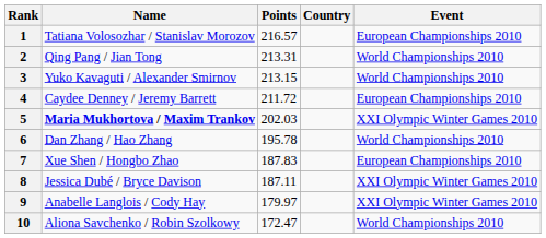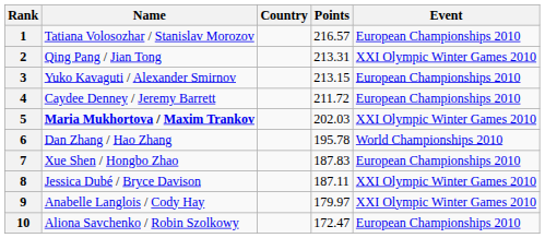columns swapped: Country <-> Points
2 | Event: World Championships 2010 -> XXI Olympic Winter Games 2010
3 | Event: World Championships 2010 -> European Championships 2010
10 | Event: World Championships 2010 -> European Championships 2010
